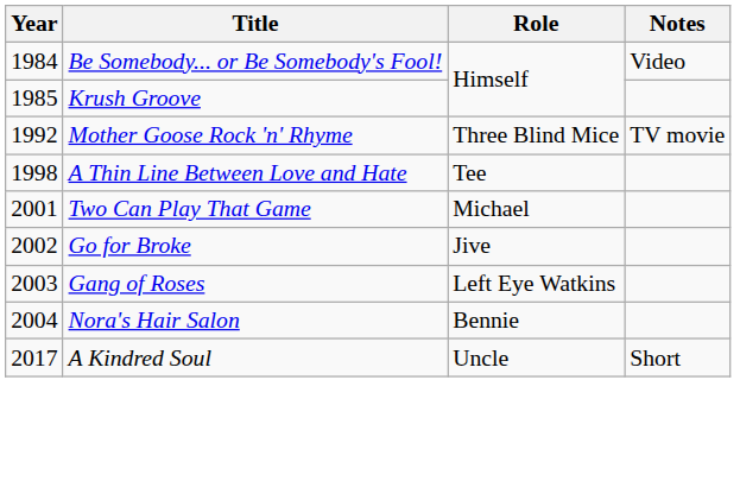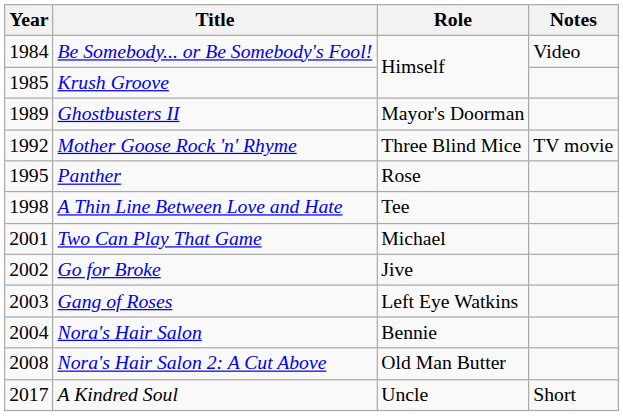+ row: 1989 | Ghostbusters II | Mayor's Doorman
+ row: 1995 | Panther | Rose
+ row: 2008 | Nora's Hair Salon 2: A Cut Above | Old Man Butter
